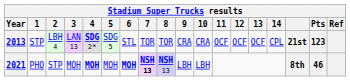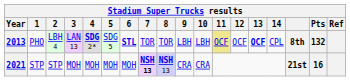2013 | 1: STP -> PHO
2013 | 6: normal -> bold
2013 | 9: CRA -> LBH
2013 | 10: CRA -> LBH
2013 | 11: no background -> khaki background
2013 | 13: normal -> bold
2013 | column 16: 21st -> 8th
2013 | Pts: 123 -> 132
2021 | 1: PHO -> STP
2021 | 4: bold -> normal
2021 | 6: bold -> normal
2021 | 9: LBH -> CRA
2021 | 10: LBH -> CRA
2021 | column 16: 8th -> 21st
2021 | Pts: 46 -> 16
